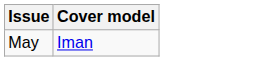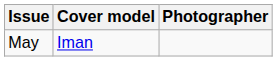+ column: Photographer
